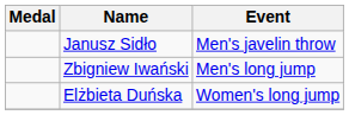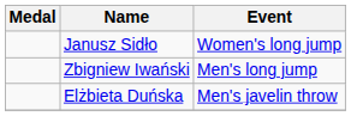Janusz Sidło | Event: Men's javelin throw -> Women's long jump
Elżbieta Duńska | Event: Women's long jump -> Men's javelin throw
